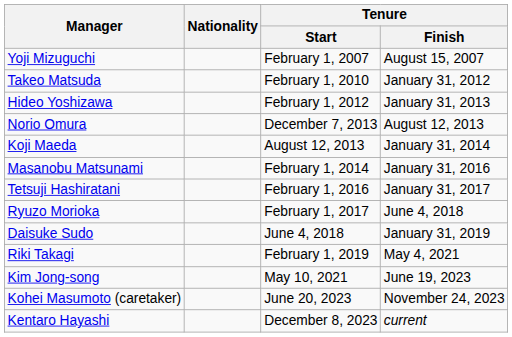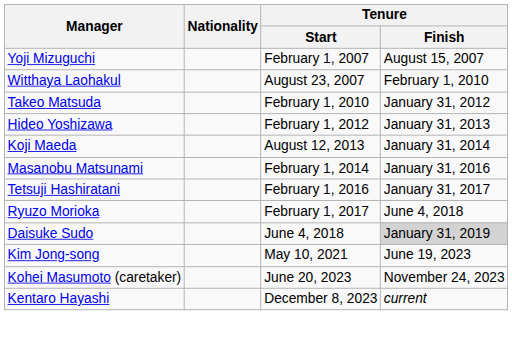+ row: Witthaya Laohakul | August 23, 2007 | February 1, 2010
- row: Norio Omura | December 7, 2013 | August 12, 2013
Daisuke Sudo | Tenure / Finish: no background -> lightgrey background
- row: Riki Takagi | February 1, 2019 | May 4, 2021
